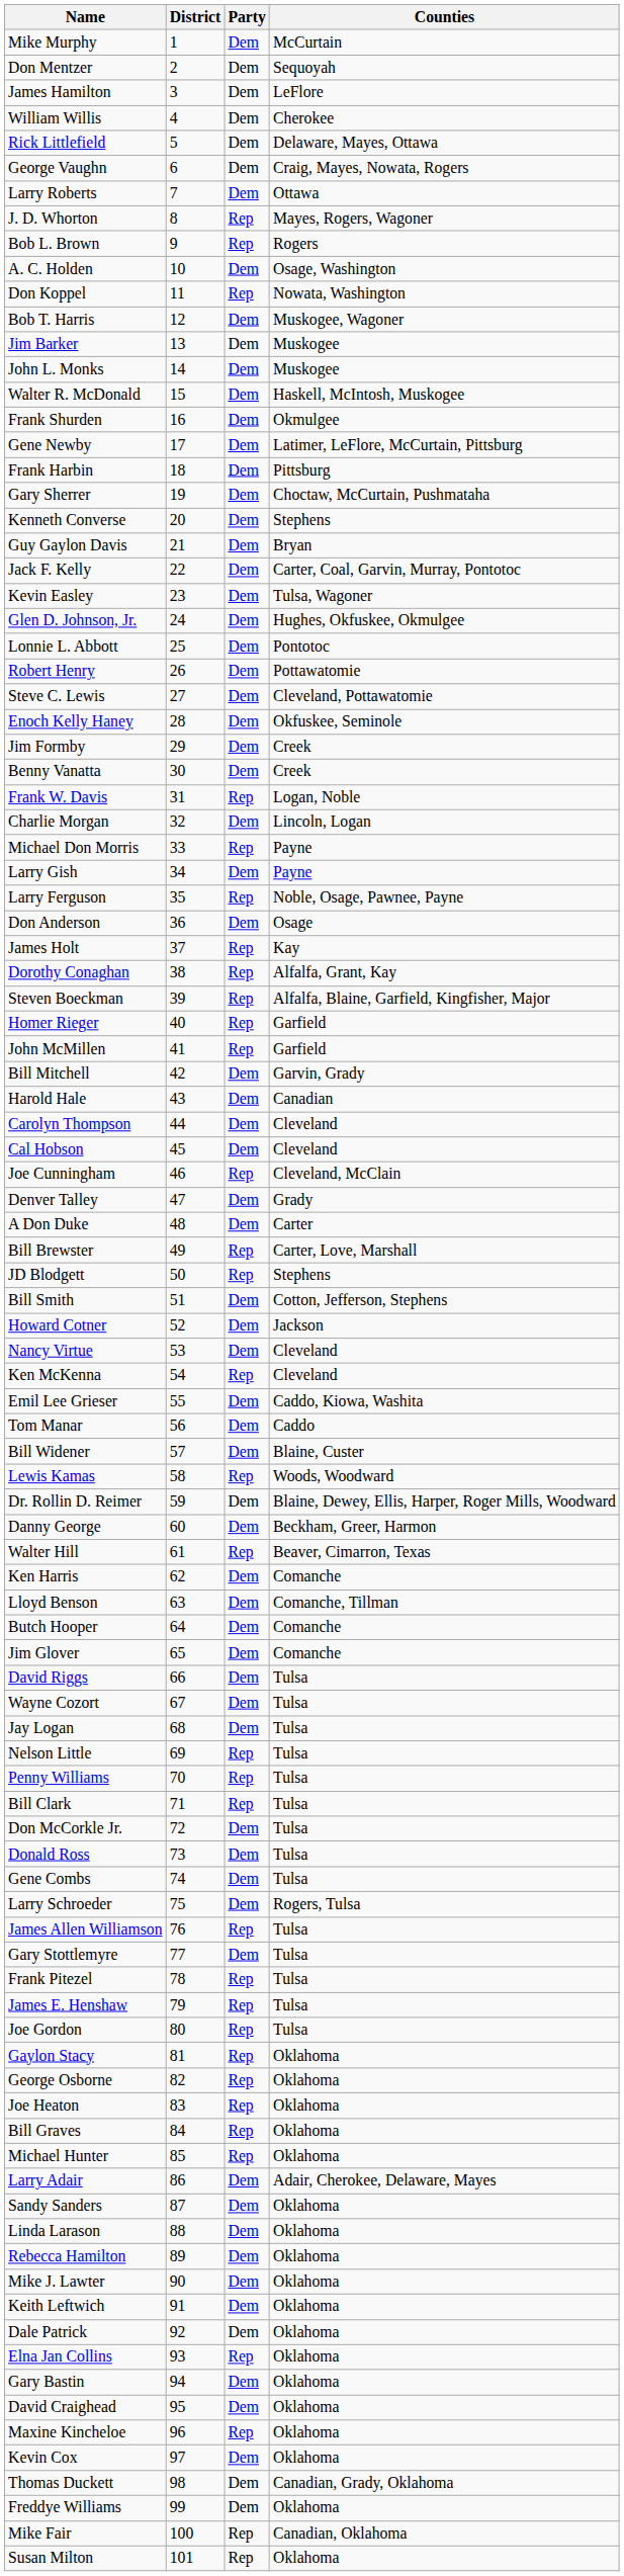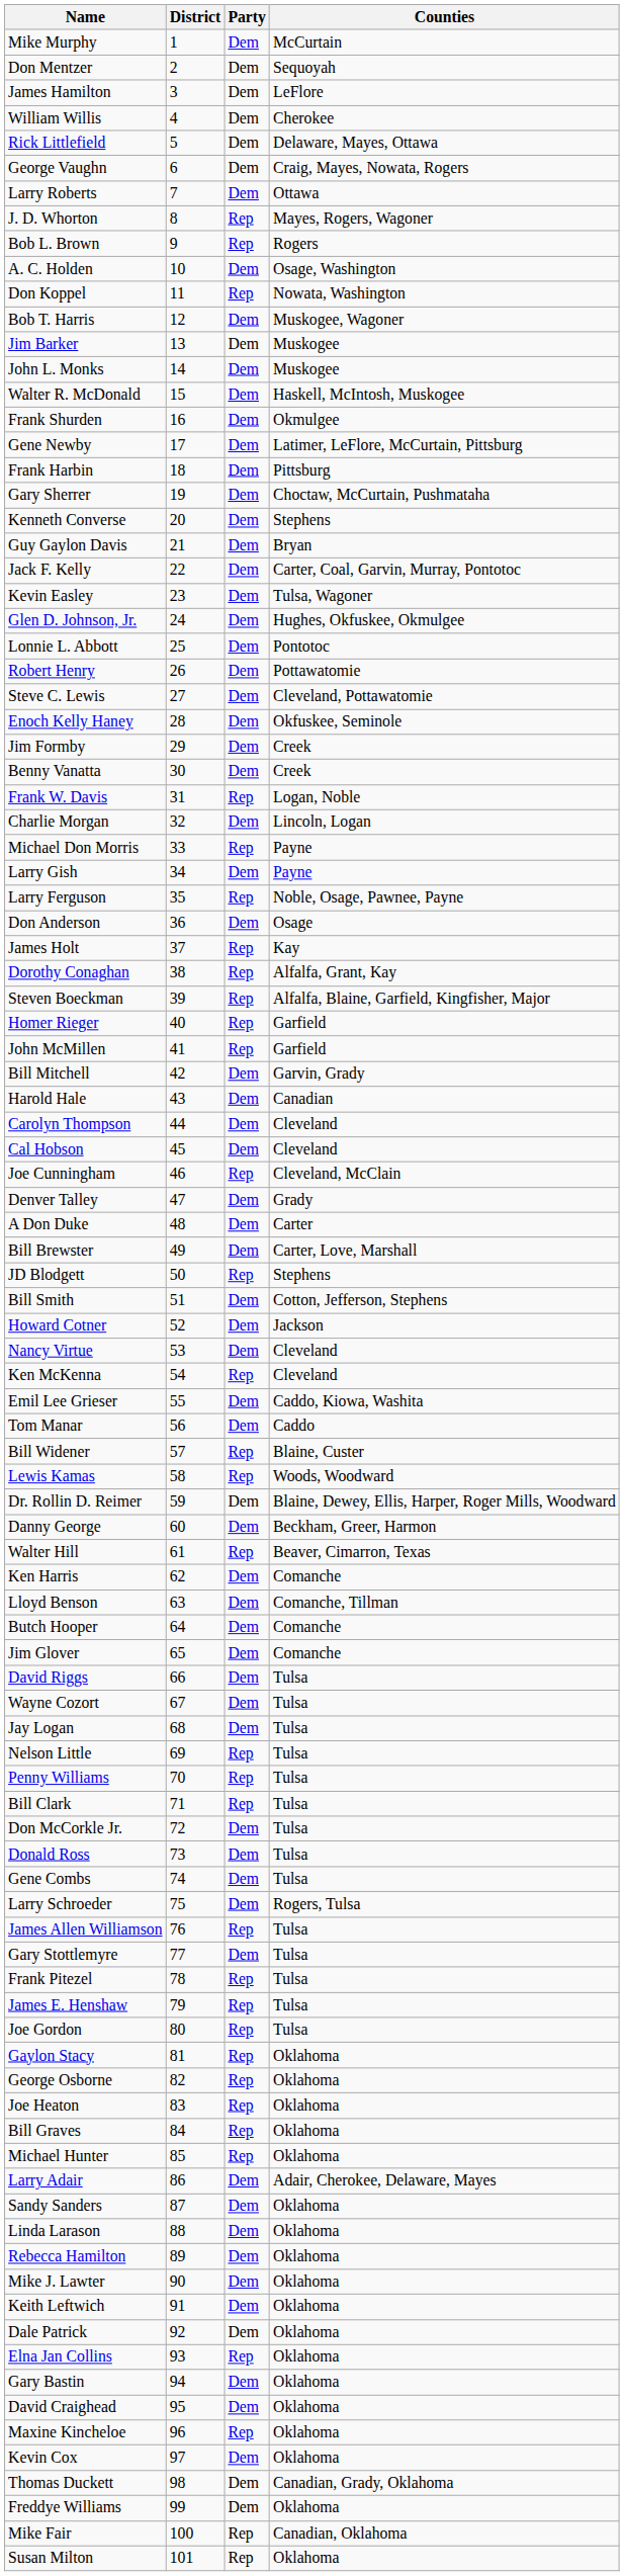Bill Brewster | Party: Rep -> Dem
Bill Widener | Party: Dem -> Rep
